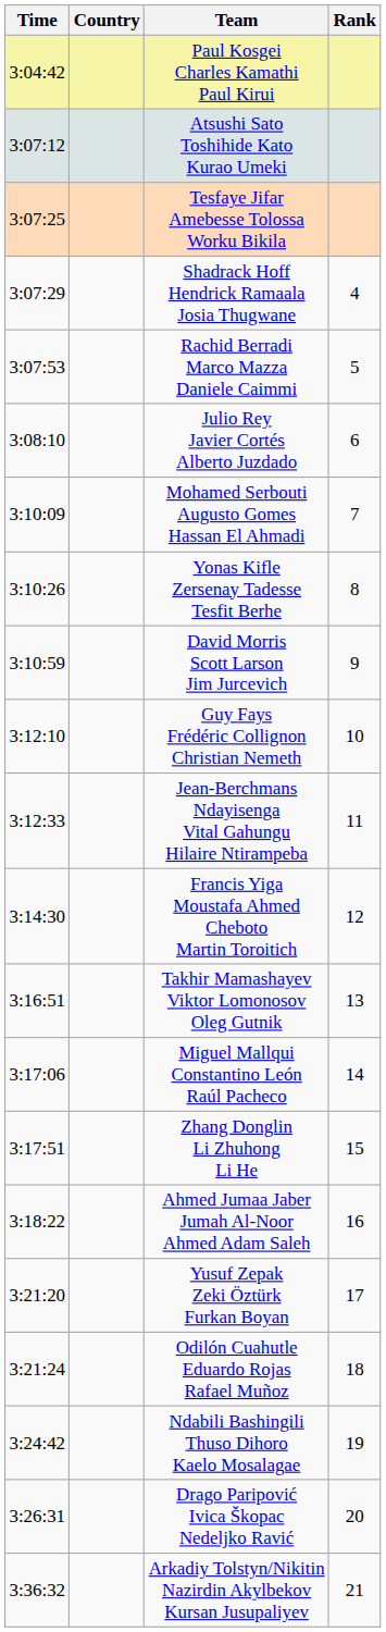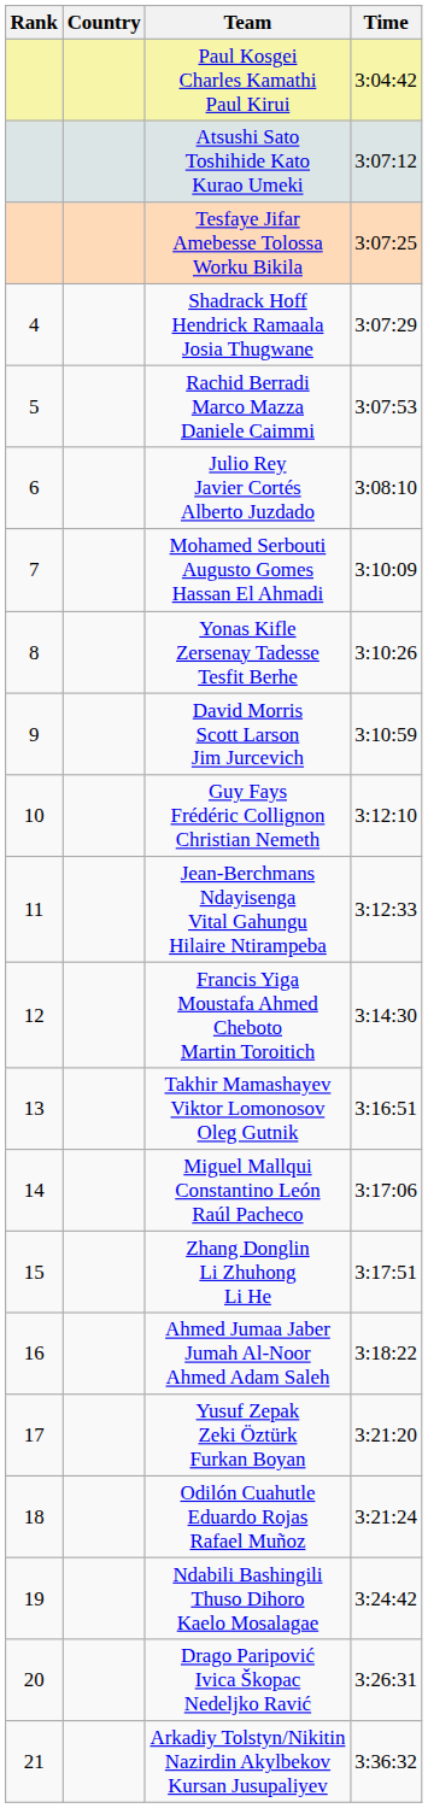columns swapped: Rank <-> Time
